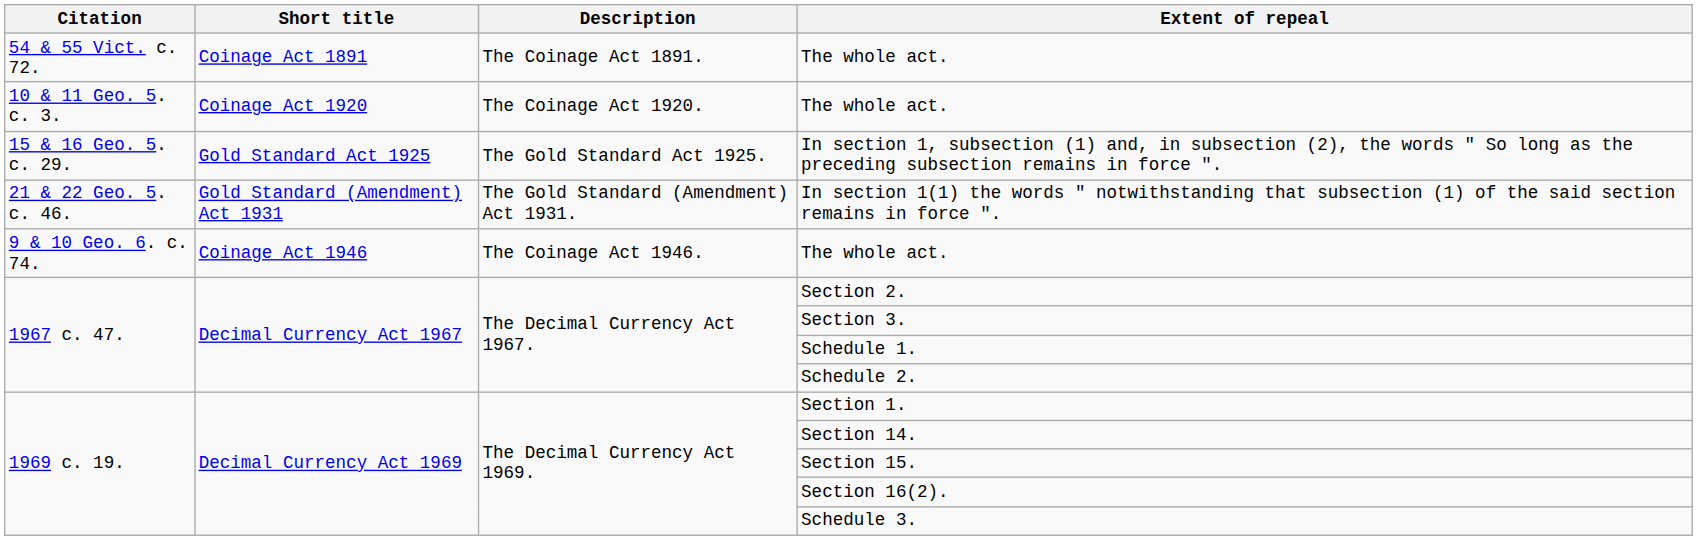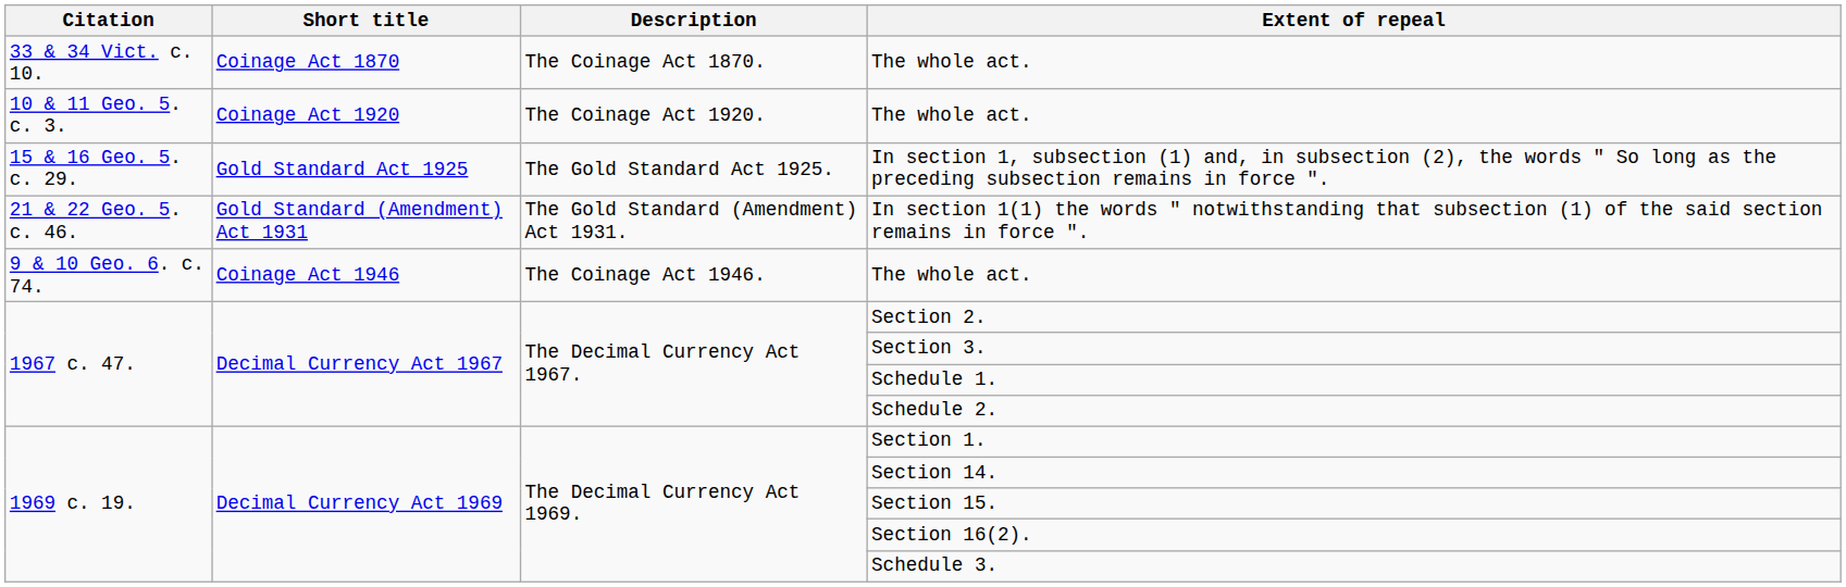+ row: 33 & 34 Vict. c. 10. | Coinage Act 1870 | The Coinage Act 1870. | The whole act.
- row: 54 & 55 Vict. c. 72. | Coinage Act 1891 | The Coinage Act 1891. | The whole act.
